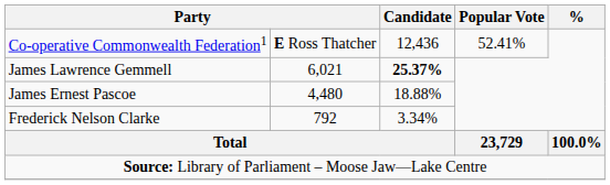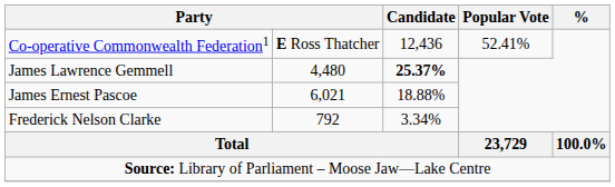James Lawrence Gemmell | column 2: 6,021 -> 4,480
James Ernest Pascoe | column 2: 4,480 -> 6,021
